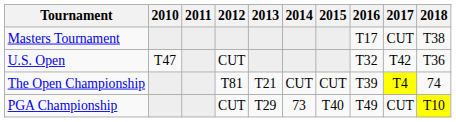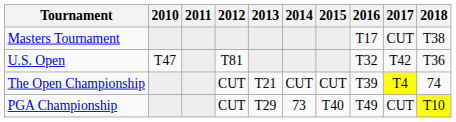U.S. Open | 2012: CUT -> T81
The Open Championship | 2012: T81 -> CUT
